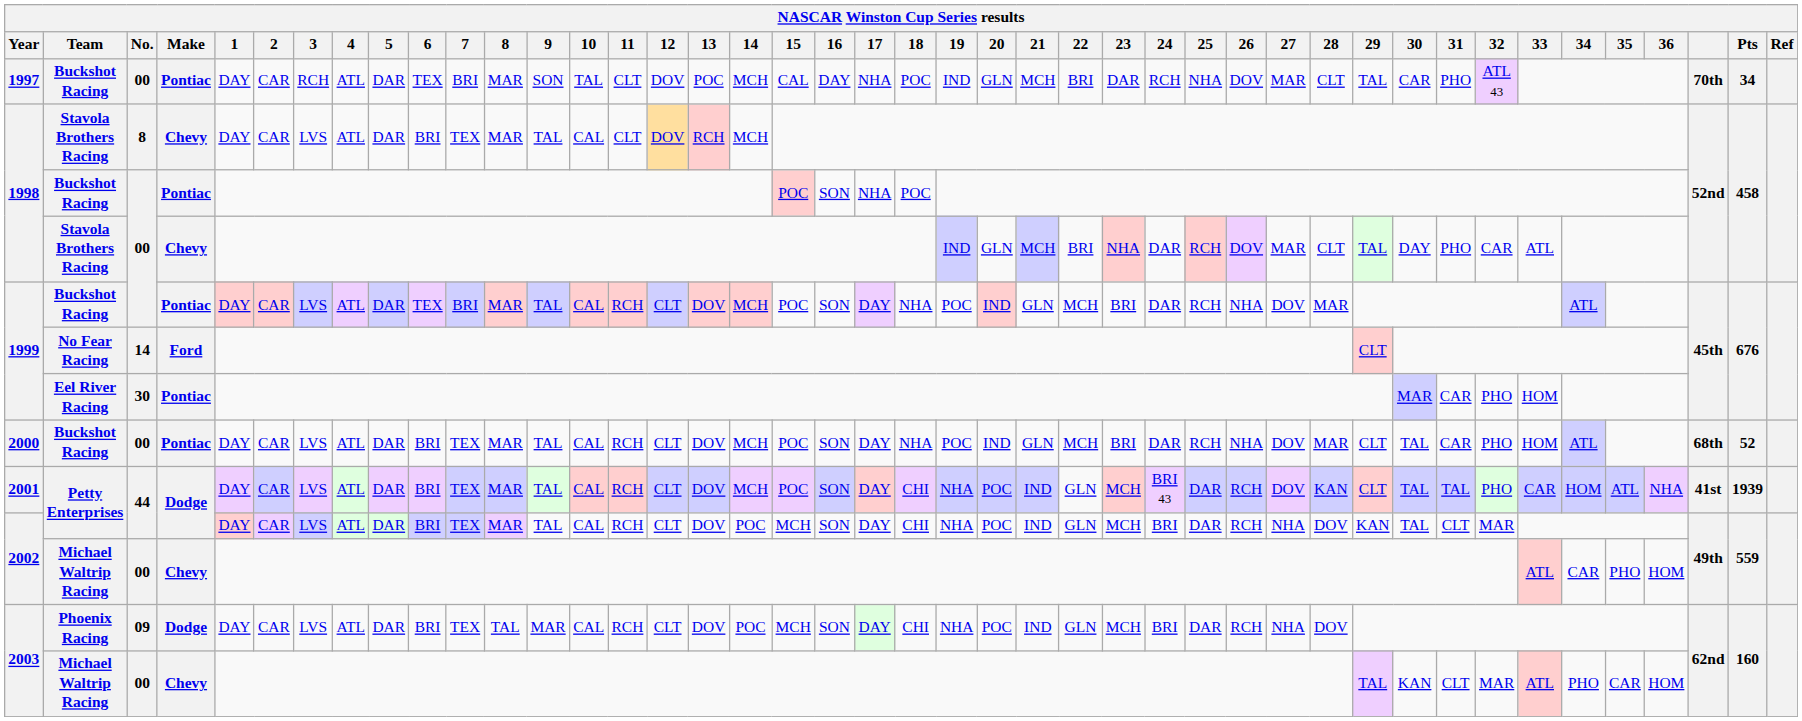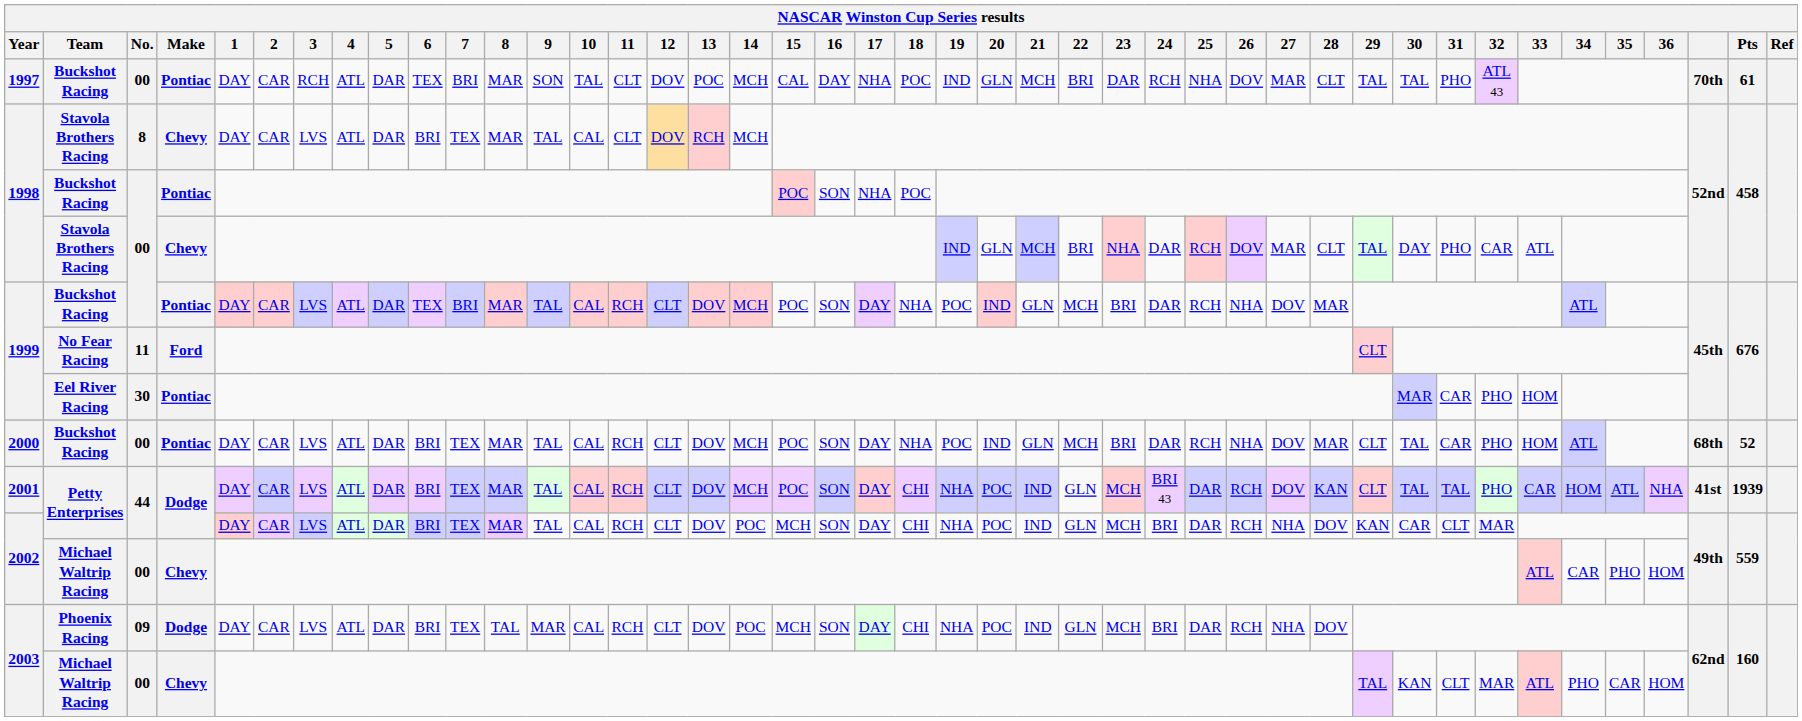1997 | 30: CAR -> TAL
1997 | Pts: 34 -> 61
1999 / No Fear Racing | No.: 14 -> 11
2002 / Petty Enterprises | 30: TAL -> CAR
